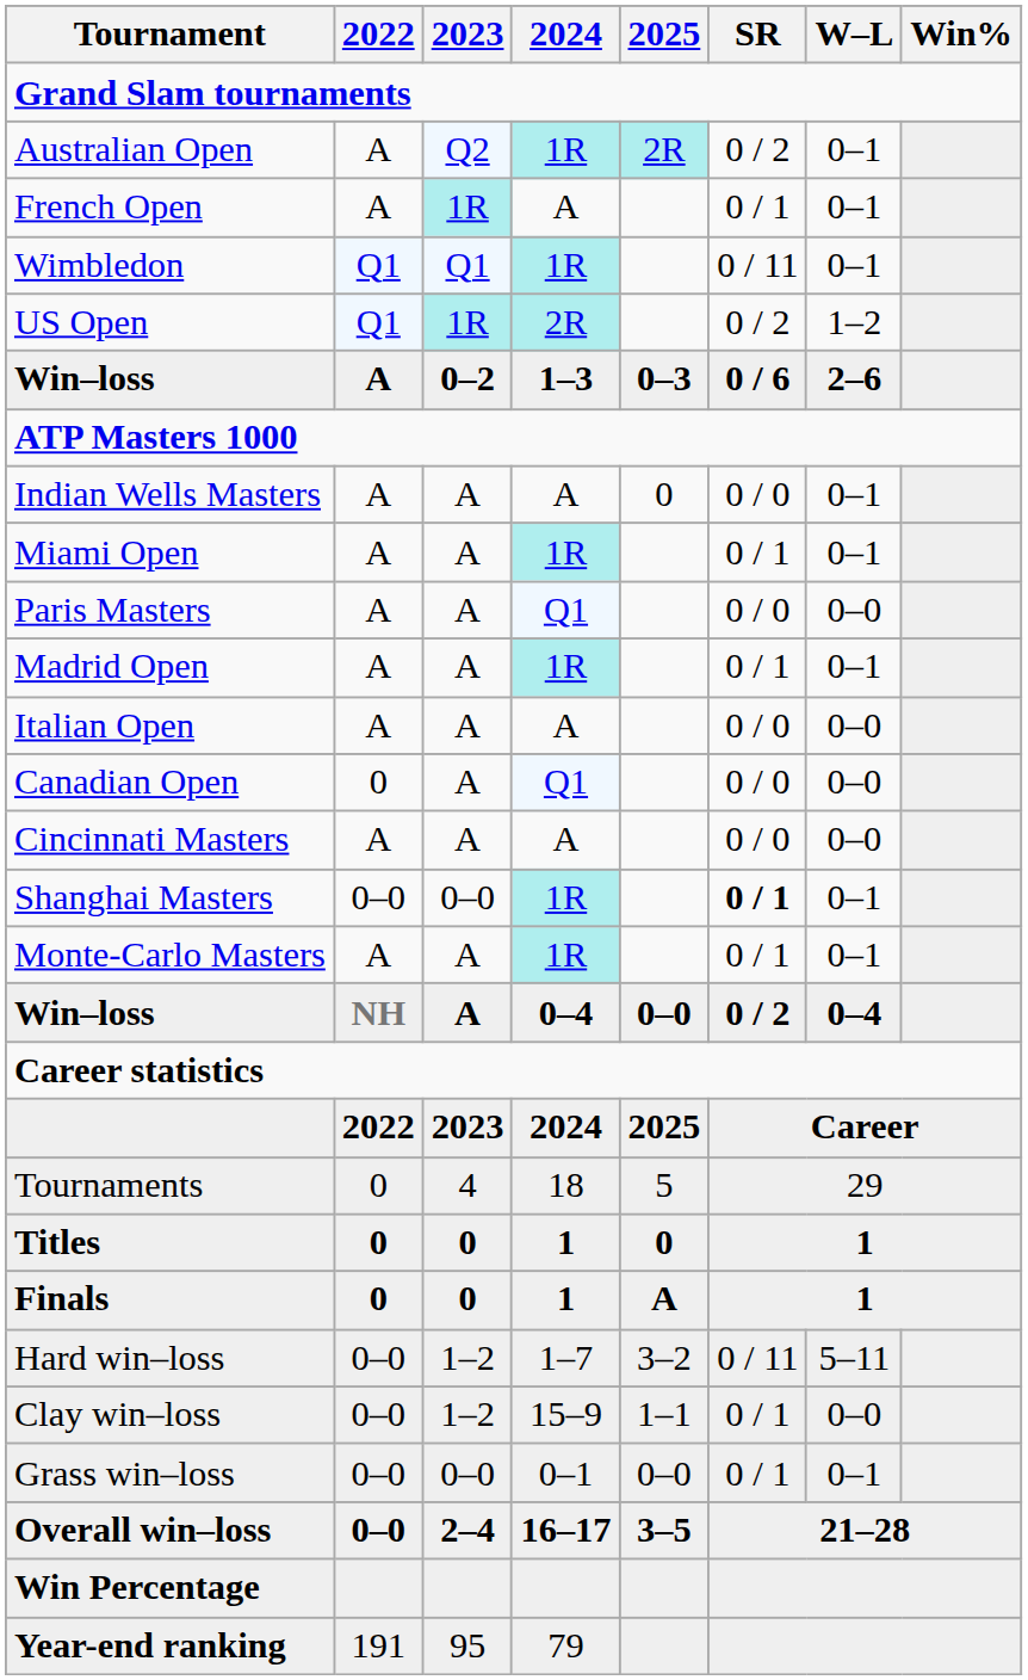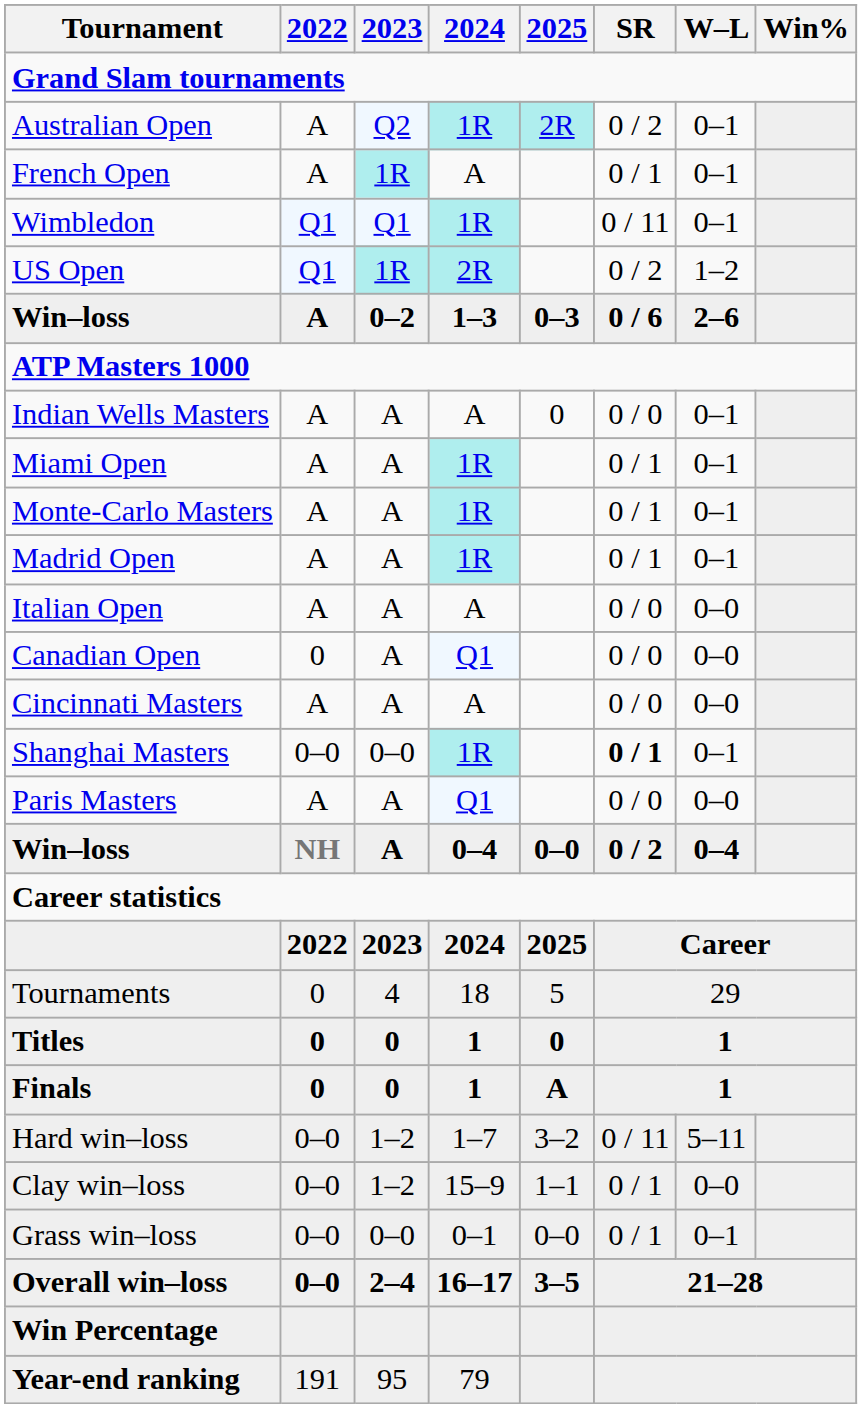rows swapped: Monte-Carlo Masters <-> Paris Masters
